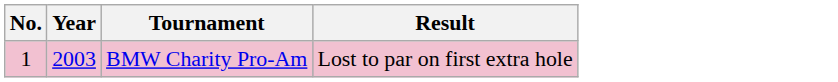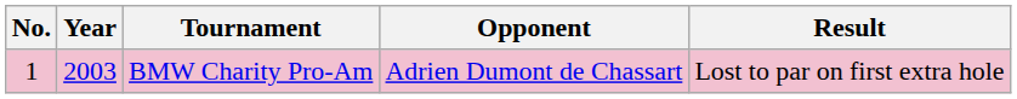+ column: Opponent | Adrien Dumont de Chassart
